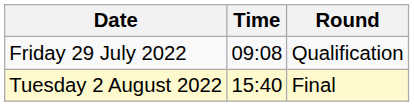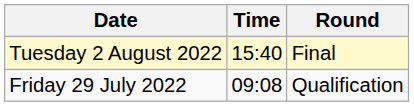rows swapped: Friday 29 July 2022 <-> Tuesday 2 August 2022
